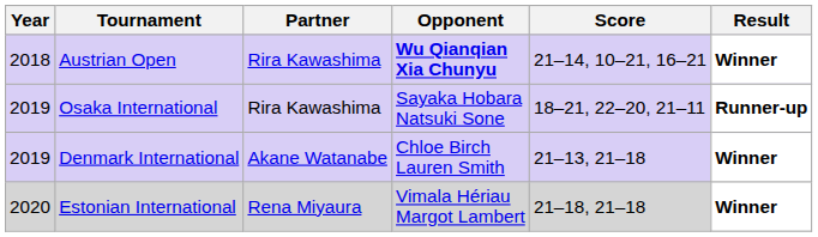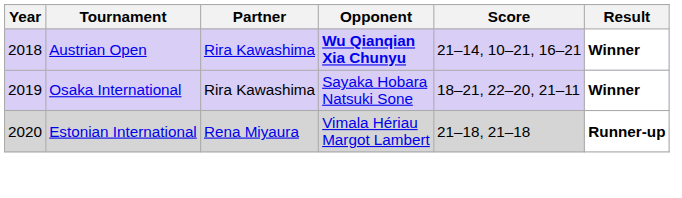Osaka International | Result: Runner-up -> Winner
- row: 2019 | Denmark International | Akane Watanabe | Chloe Birch Lauren Smith | 21–13, 21–18 | Winner
Estonian International | Result: Winner -> Runner-up
